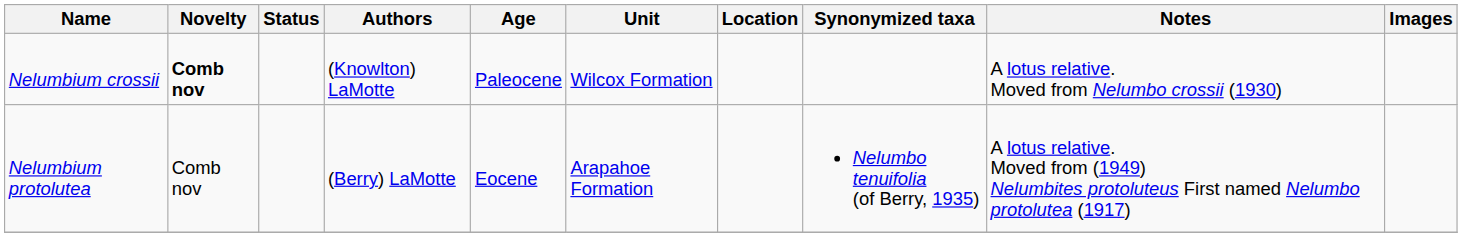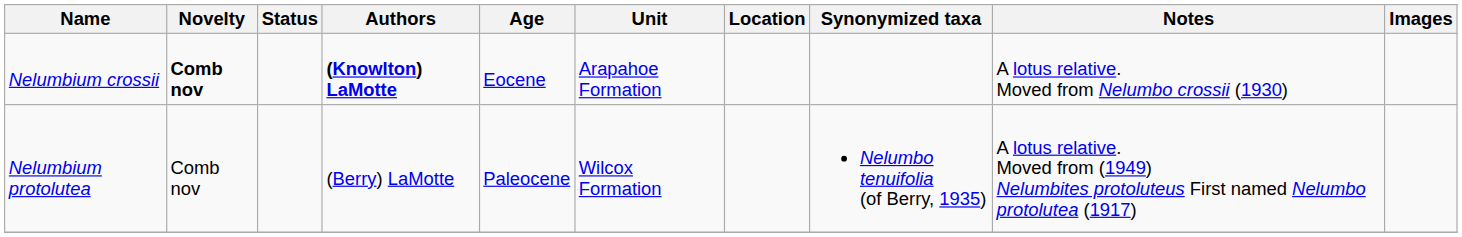Nelumbium crossii | Authors: normal -> bold
Nelumbium crossii | Age: Paleocene -> Eocene
Nelumbium crossii | Unit: Wilcox Formation -> Arapahoe Formation
Nelumbium protolutea | Age: Eocene -> Paleocene
Nelumbium protolutea | Unit: Arapahoe Formation -> Wilcox Formation
